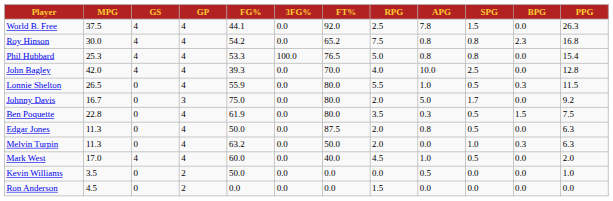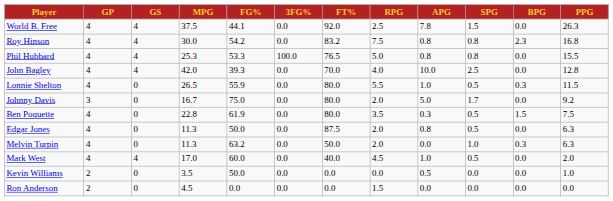columns swapped: GP <-> MPG
Roy Hinson | FT%: 65.2 -> 83.2
Phil Hubbard | PPG: 15.4 -> 15.5
